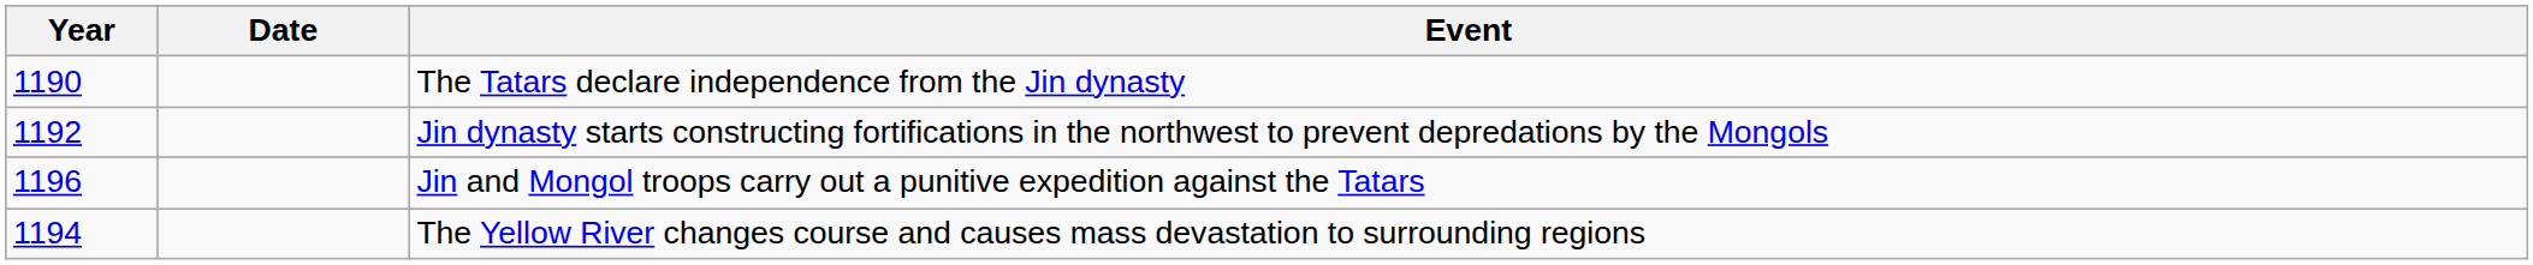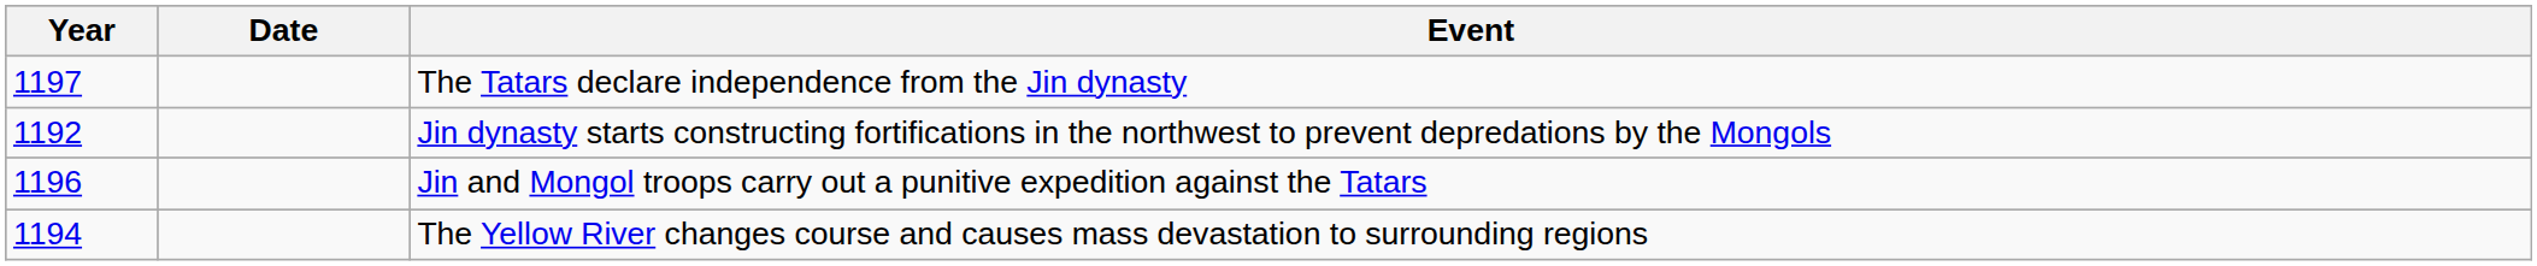The Tatars declare independence from the Jin dynasty | Year: 1190 -> 1197
